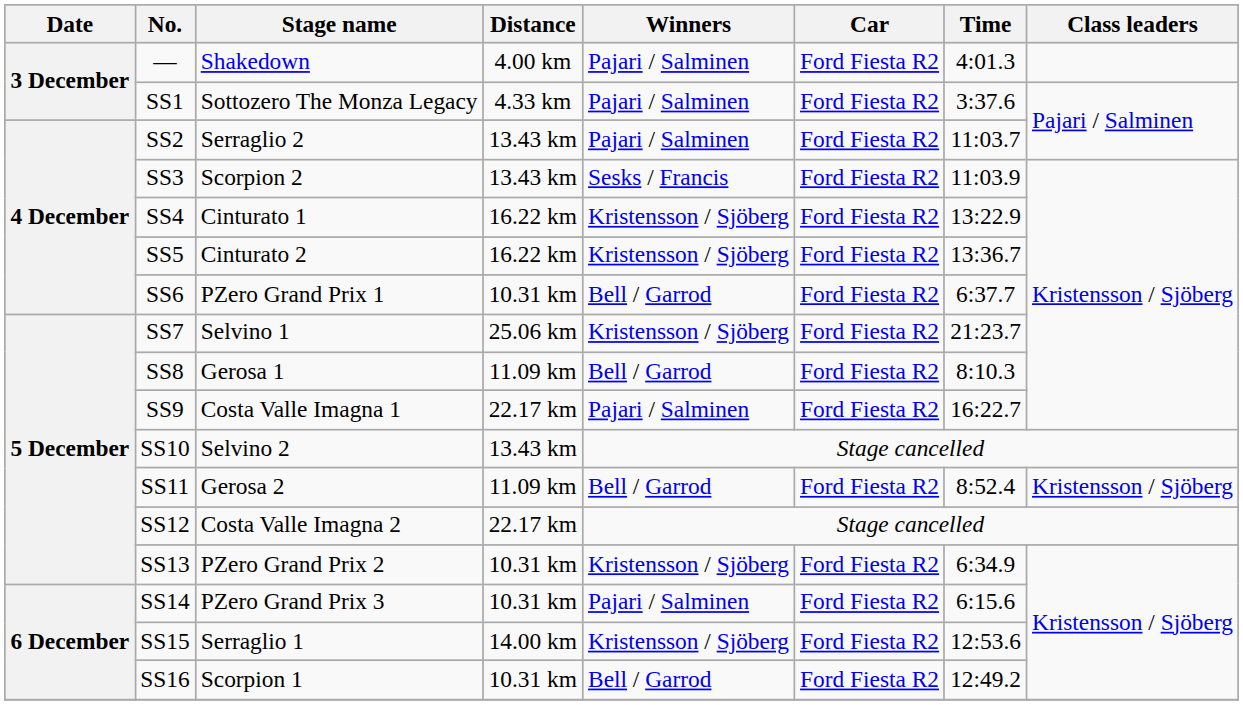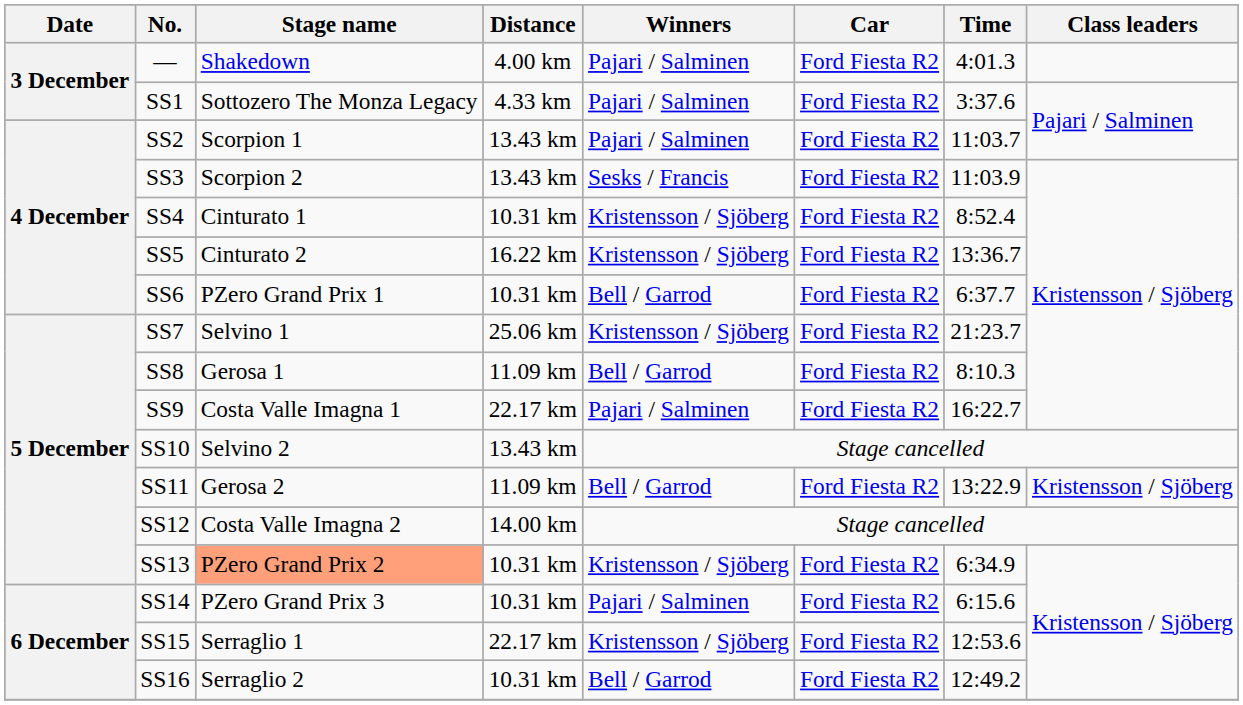SS2 | Stage name: Serraglio 2 -> Scorpion 1
SS4 | Distance: 16.22 km -> 10.31 km
SS4 | Time: 13:22.9 -> 8:52.4
SS11 | Time: 8:52.4 -> 13:22.9
SS12 | Distance: 22.17 km -> 14.00 km
SS13 | Stage name: no background -> lightsalmon background
SS15 | Distance: 14.00 km -> 22.17 km
SS16 | Stage name: Scorpion 1 -> Serraglio 2
